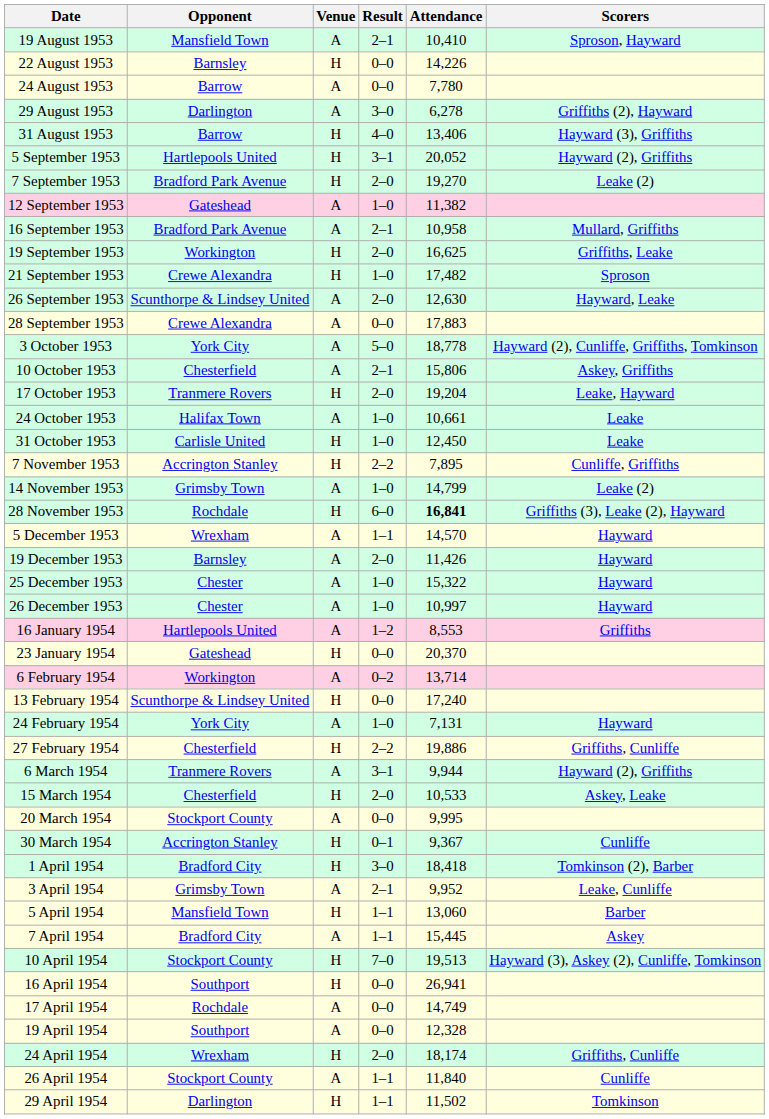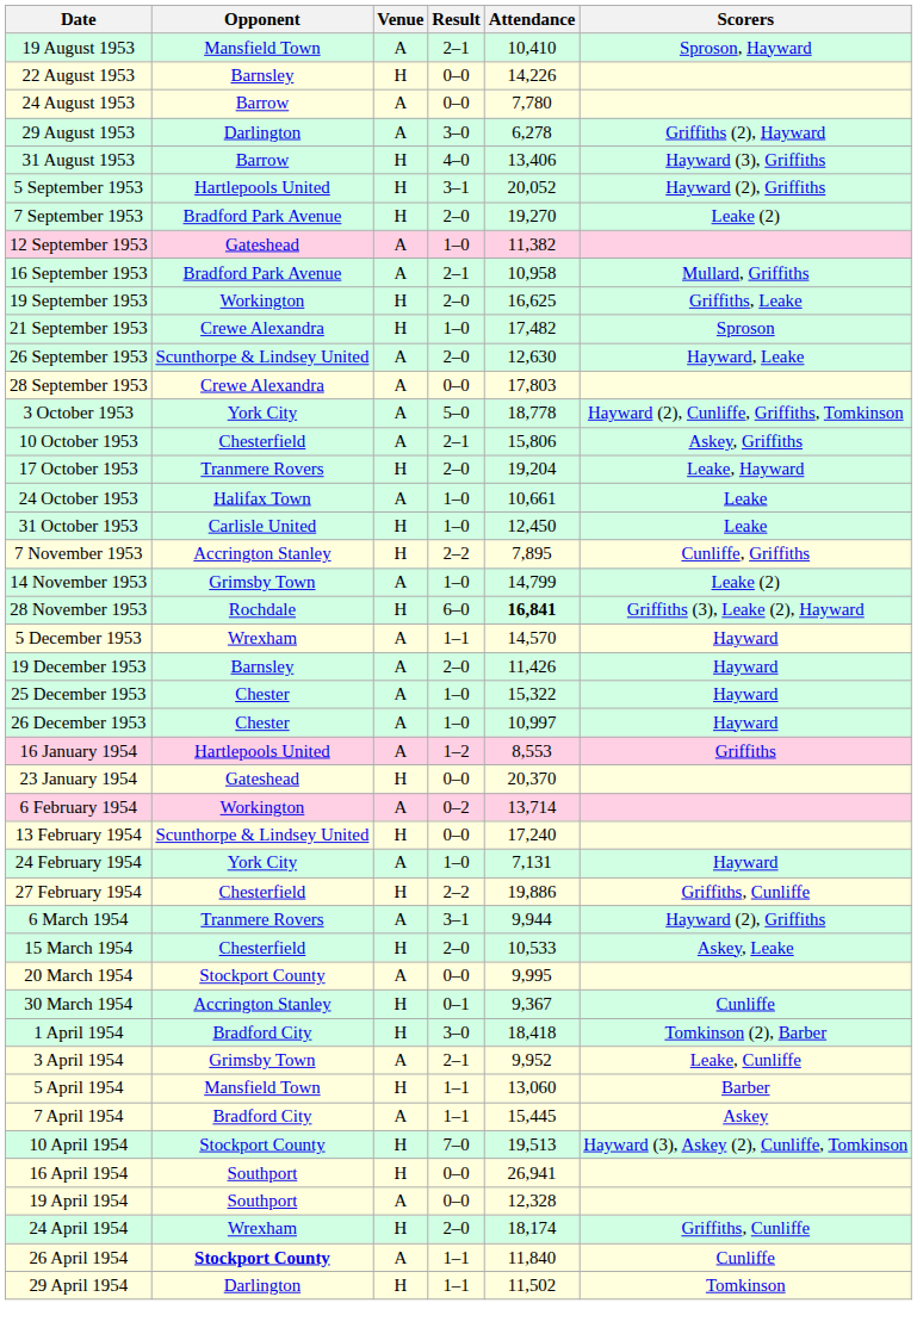28 September 1953 | Attendance: 17,883 -> 17,803
- row: 17 April 1954 | Rochdale | A | 0–0 | 14,749
26 April 1954 | Opponent: normal -> bold
